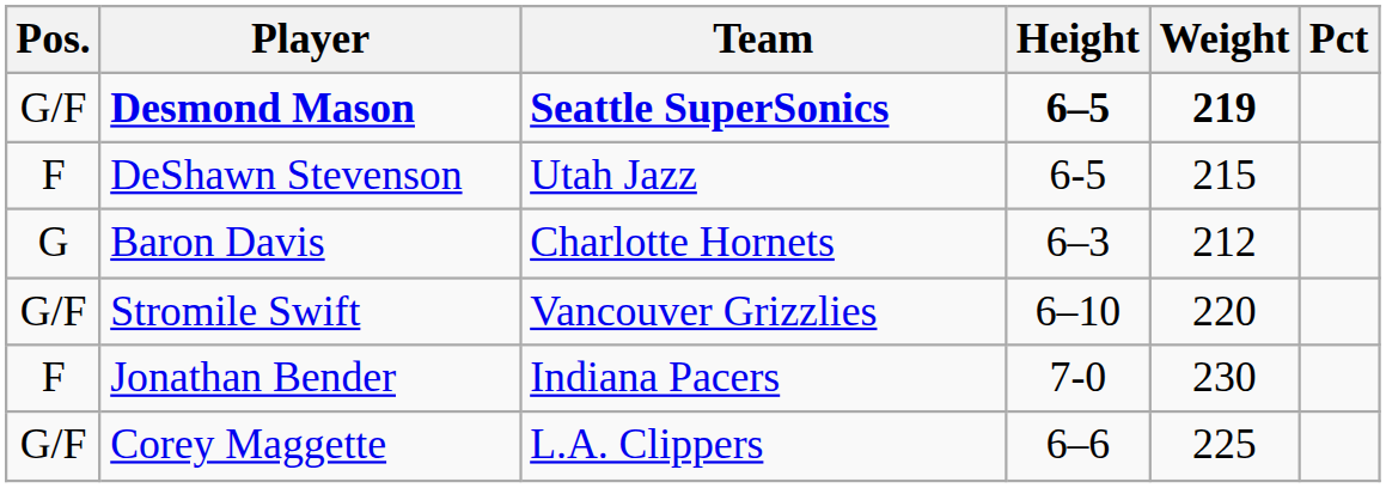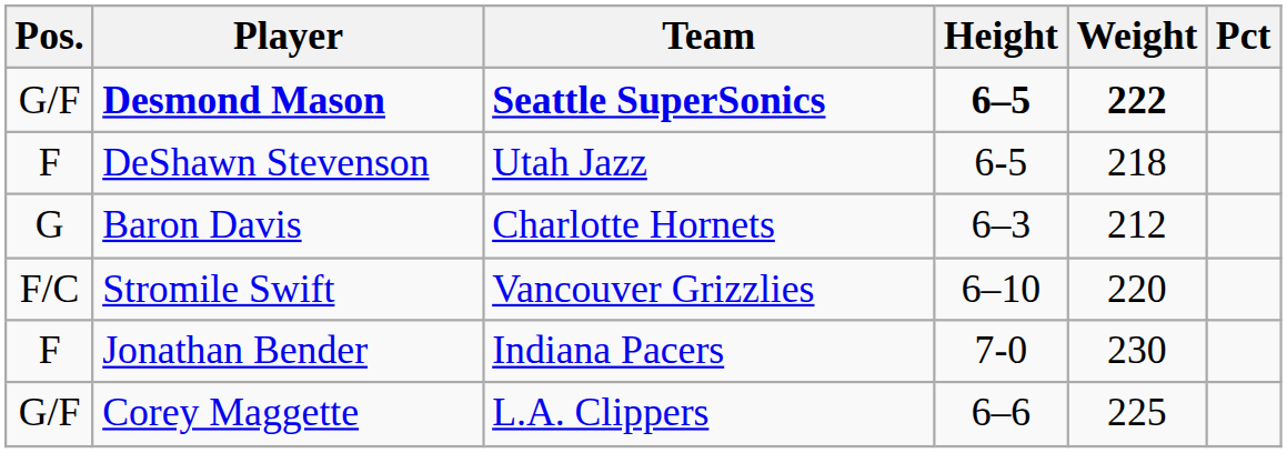Desmond Mason | Weight: 219 -> 222
DeShawn Stevenson | Weight: 215 -> 218
Stromile Swift | Pos.: G/F -> F/C
